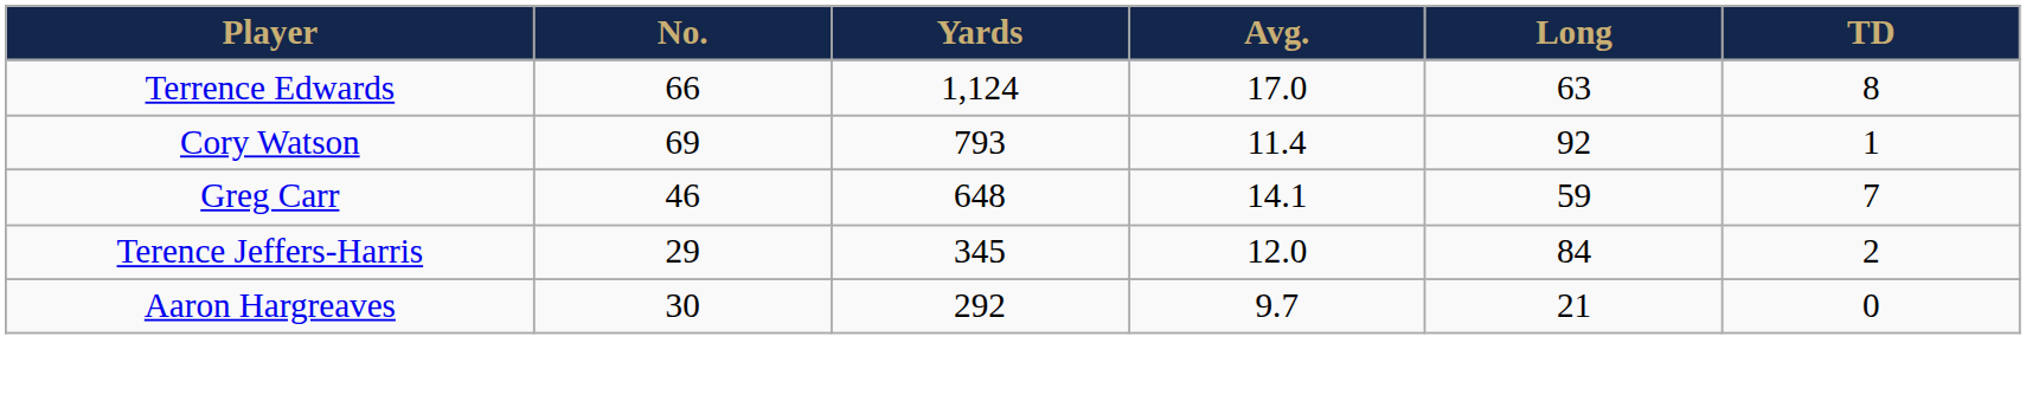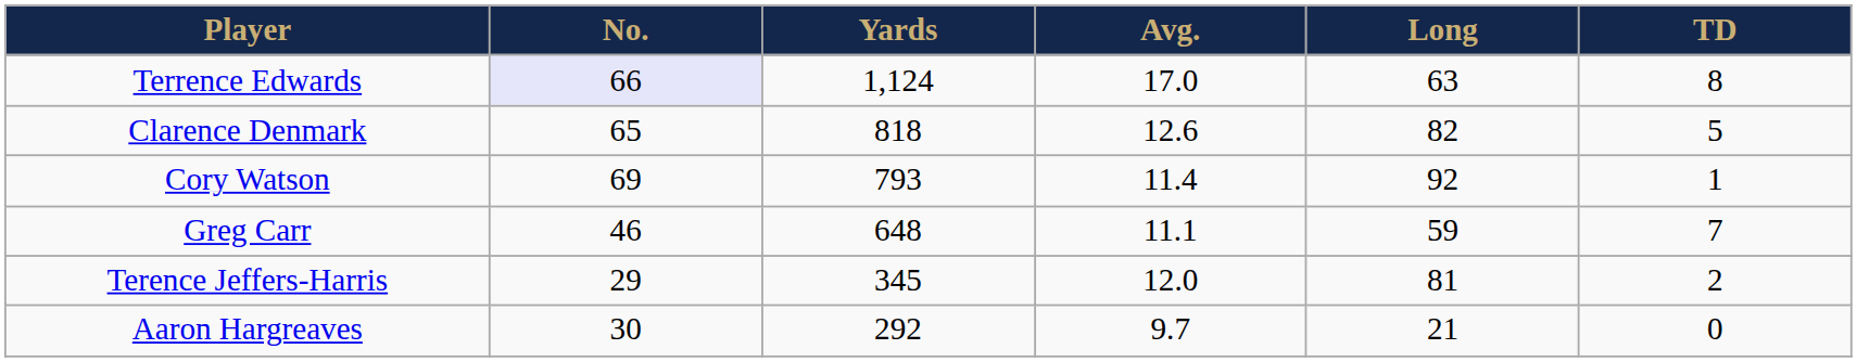Terrence Edwards | No.: no background -> lavender background
+ row: Clarence Denmark | 65 | 818 | 12.6 | 82 | 5
Greg Carr | Avg.: 14.1 -> 11.1
Terence Jeffers-Harris | Long: 84 -> 81
